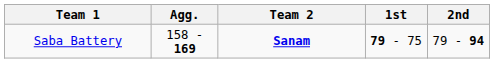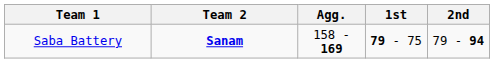columns swapped: Agg. <-> Team 2
